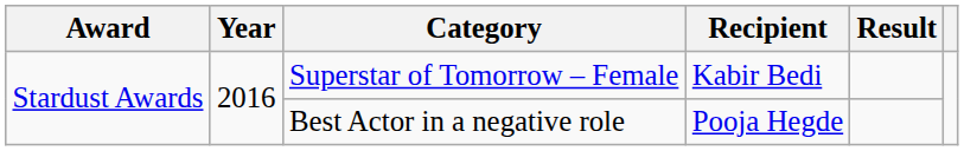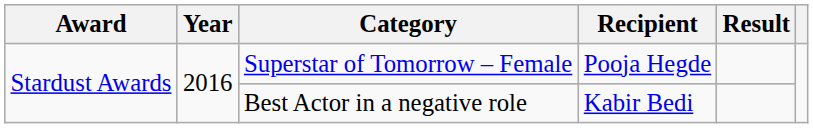Superstar of Tomorrow – Female | Recipient: Kabir Bedi -> Pooja Hegde
Best Actor in a negative role | Recipient: Pooja Hegde -> Kabir Bedi
